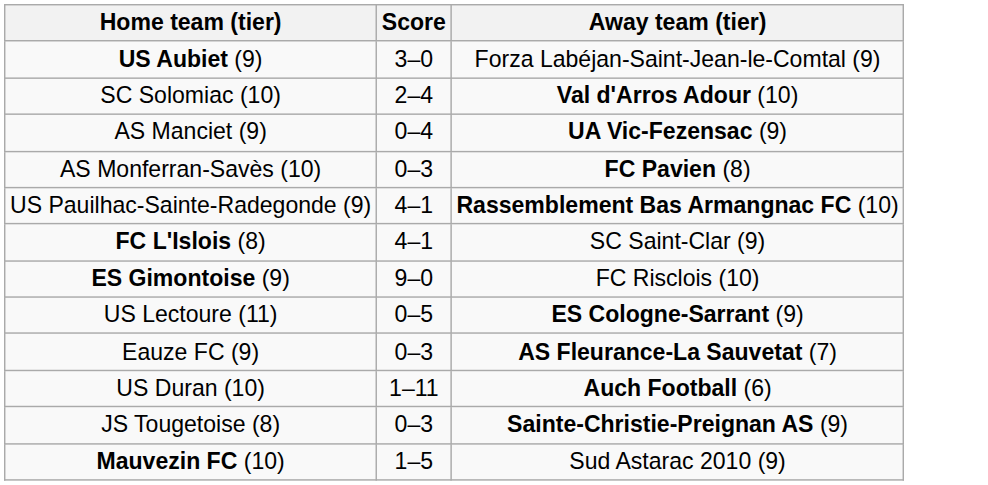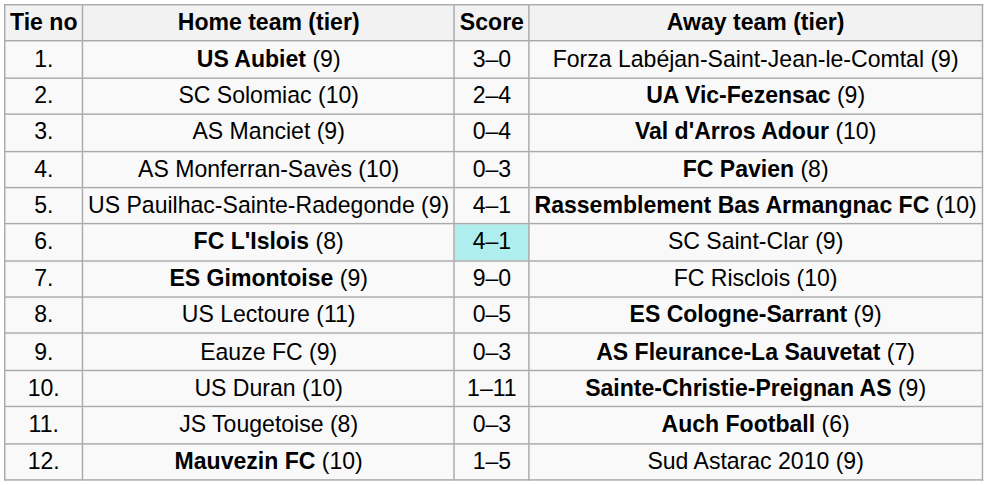+ column: Tie no | 1. | 2. | 3. | 4. | 5. | 6. | 7. | 8. | 9. | 10. | 11. | 12.
SC Solomiac (10) | Away team (tier): Val d'Arros Adour (10) -> UA Vic-Fezensac (9)
AS Manciet (9) | Away team (tier): UA Vic-Fezensac (9) -> Val d'Arros Adour (10)
FC L'Islois (8) | Score: no background -> paleturquoise background
US Duran (10) | Away team (tier): Auch Football (6) -> Sainte-Christie-Preignan AS (9)
JS Tougetoise (8) | Away team (tier): Sainte-Christie-Preignan AS (9) -> Auch Football (6)
